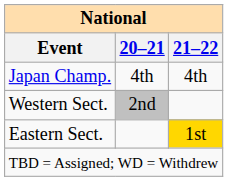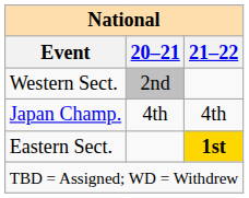rows swapped: Japan Champ. <-> Western Sect.
Eastern Sect. | 21–22: normal -> bold
